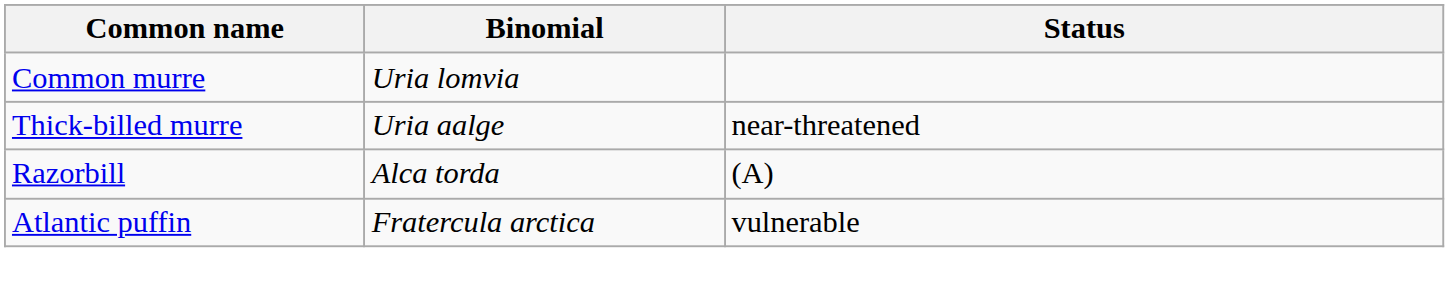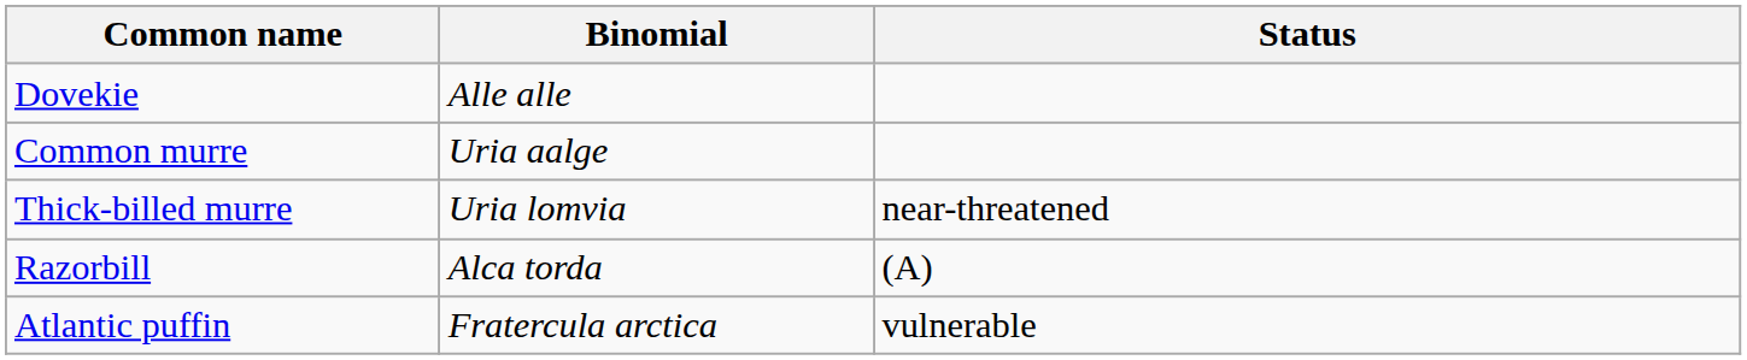+ row: Dovekie | Alle alle
Common murre | Binomial: Uria lomvia -> Uria aalge
Thick-billed murre | Binomial: Uria aalge -> Uria lomvia
